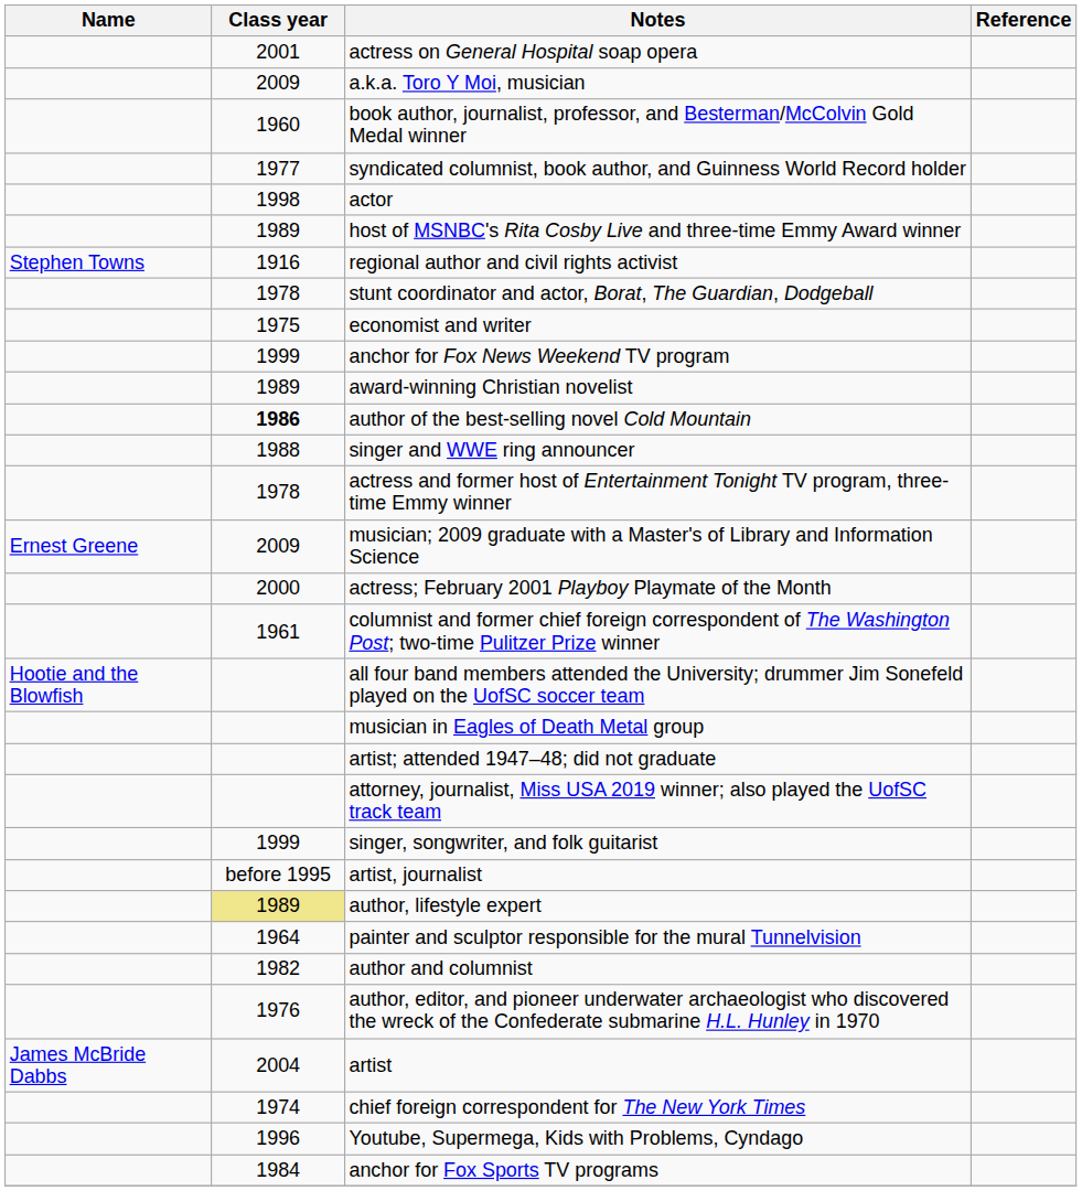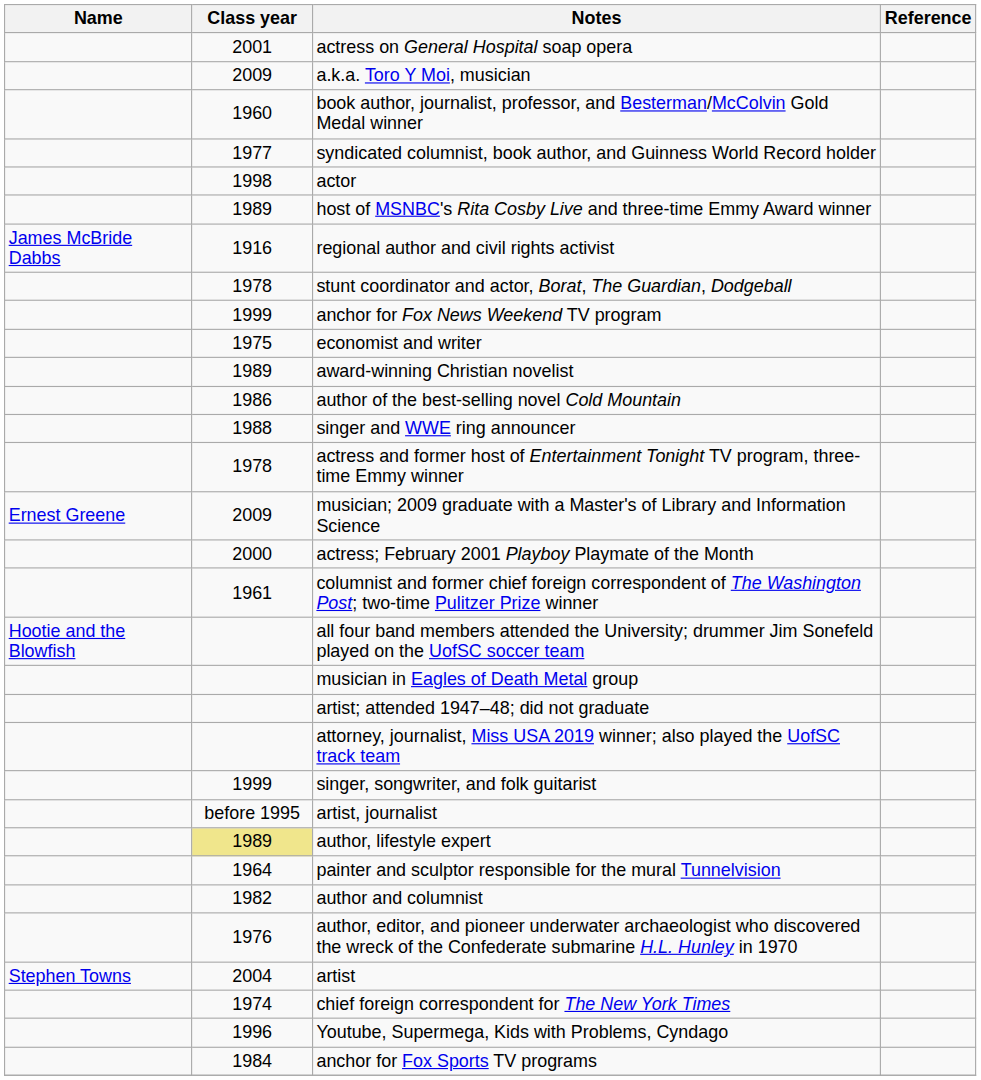regional author and civil rights activist | Name: Stephen Towns -> James McBride Dabbs
rows swapped: economist and writer <-> anchor for Fox News Weekend TV program
author of the best-selling novel Cold Mountain | Class year: bold -> normal
artist | Name: James McBride Dabbs -> Stephen Towns
